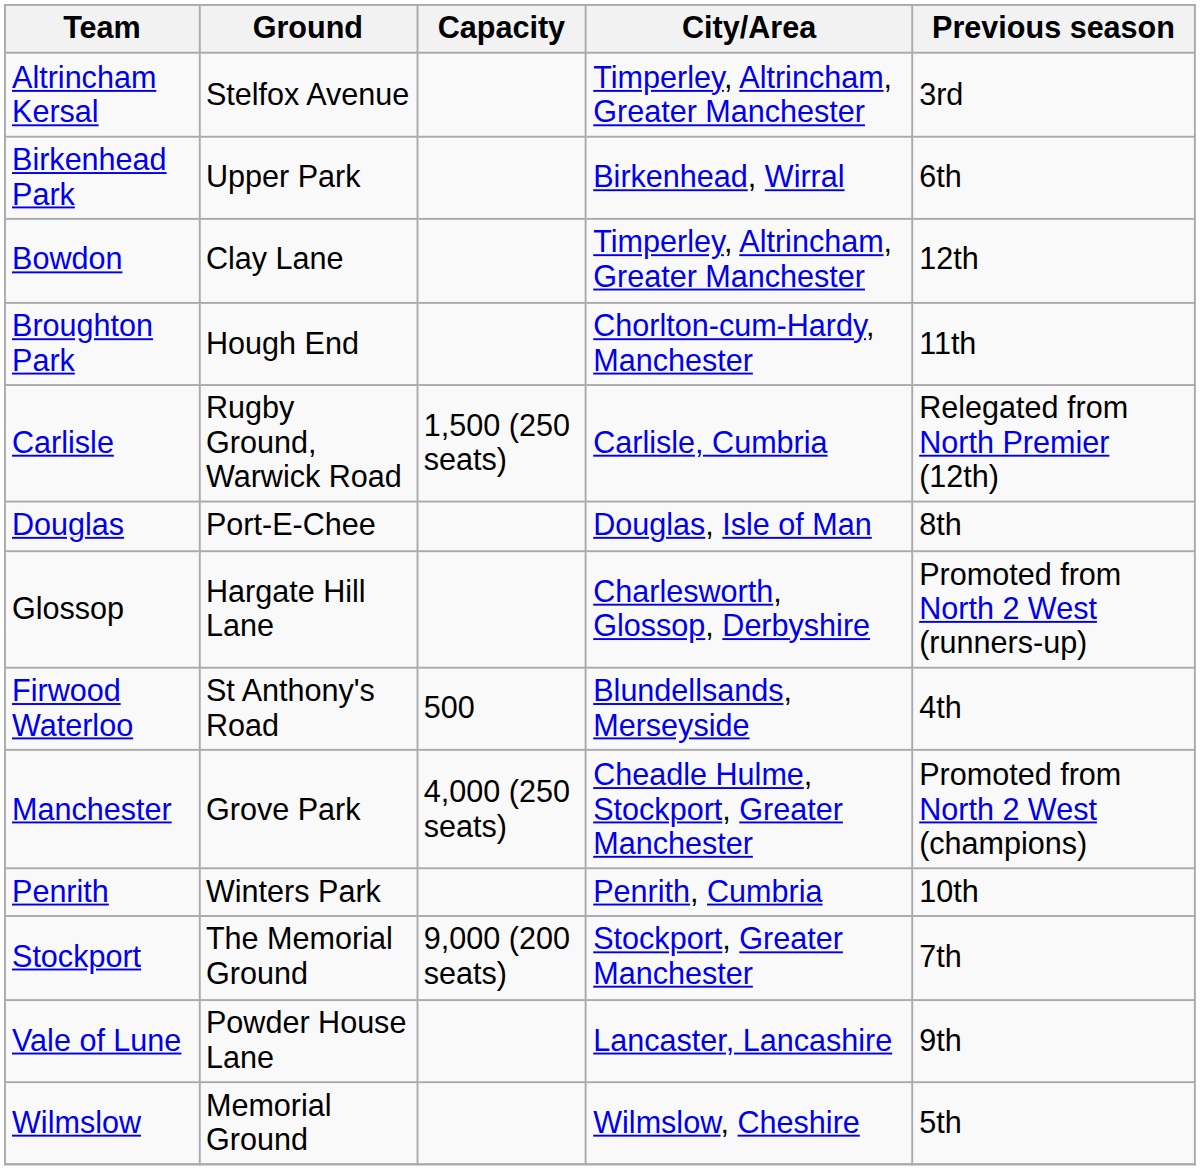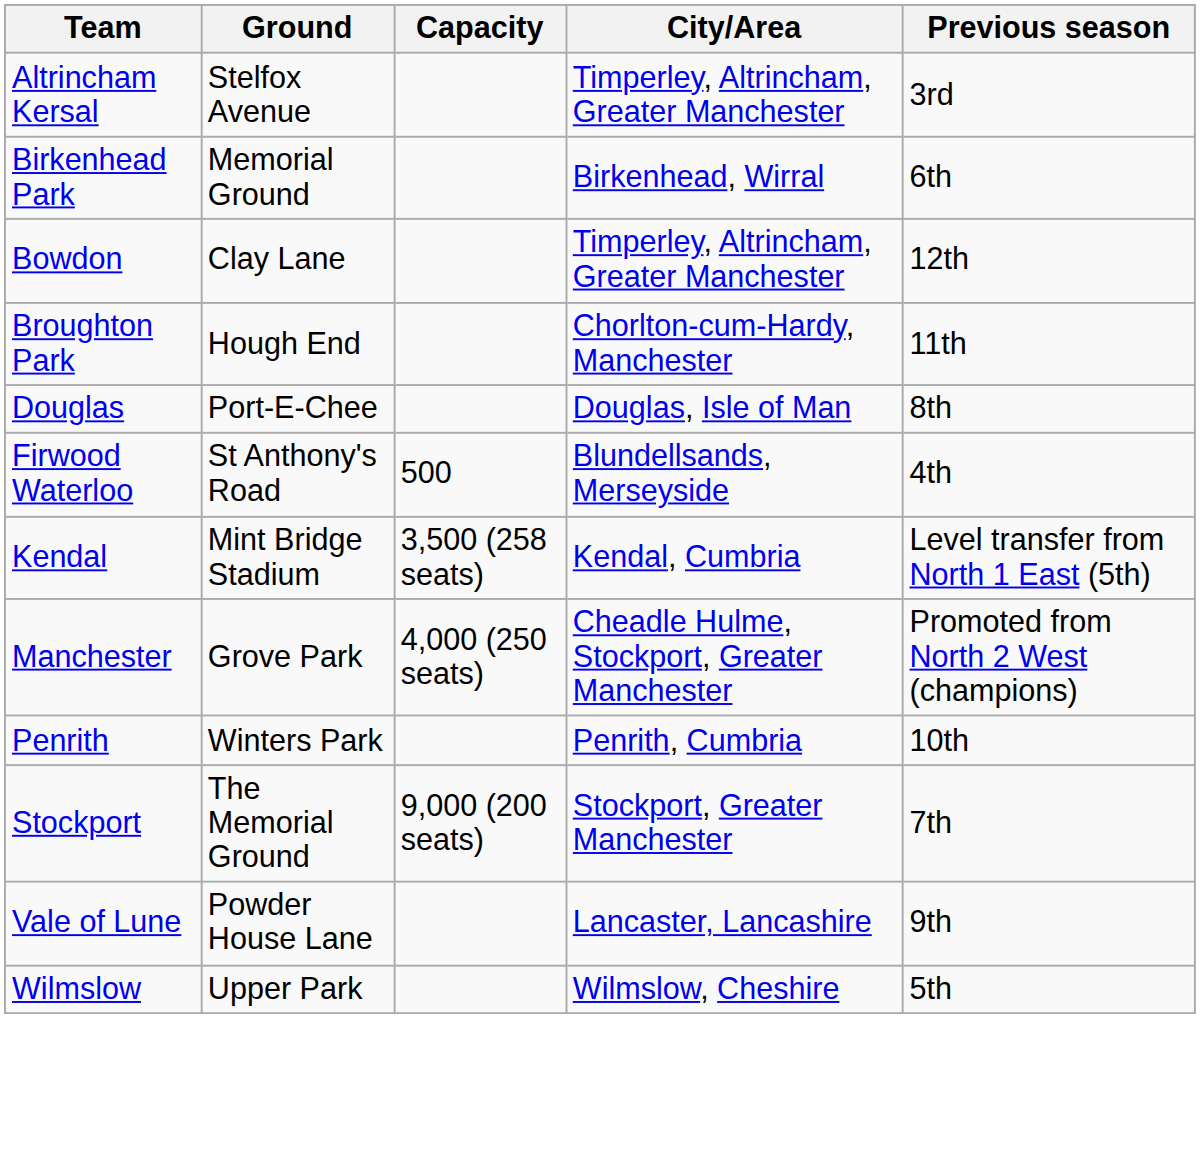Birkenhead Park | Ground: Upper Park -> Memorial Ground
- row: Carlisle | Rugby Ground, Warwick Road | 1,500 (250 seats) | Carlisle, Cumbria | Relegated from North Premier (12th)
- row: Glossop | Hargate Hill Lane | Charlesworth, Glossop, Derbyshire | Promoted from North 2 West (runners-up)
+ row: Kendal | Mint Bridge Stadium | 3,500 (258 seats) | Kendal, Cumbria | Level transfer from North 1 East (5th)
Wilmslow | Ground: Memorial Ground -> Upper Park
